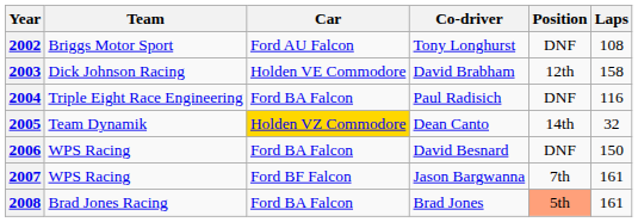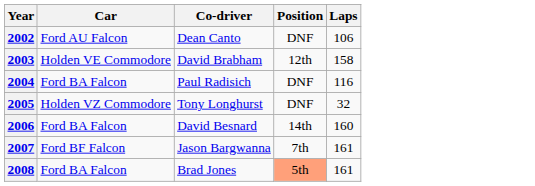- column: Team | Briggs Motor Sport | Dick Johnson Racing | Triple Eight Race Engineering | Team Dynamik | WPS Racing | WPS Racing | Brad Jones Racing
2002 | Co-driver: Tony Longhurst -> Dean Canto
2002 | Laps: 108 -> 106
2005 | Car: gold background -> no background
2005 | Co-driver: Dean Canto -> Tony Longhurst
2005 | Position: 14th -> DNF
2006 | Position: DNF -> 14th
2006 | Laps: 150 -> 160
